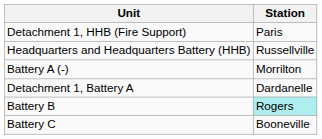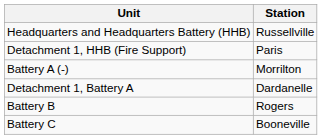rows swapped: Headquarters and Headquarters Battery (HHB) <-> Detachment 1, HHB (Fire Support)
Battery B | Station: paleturquoise background -> no background
